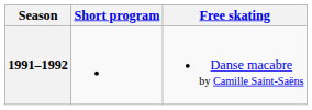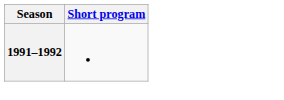- column: Free skating | Danse macabre by Camille Saint-Saëns
